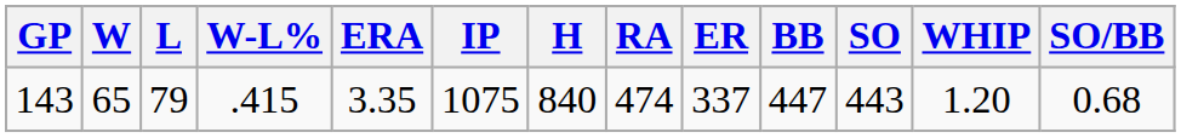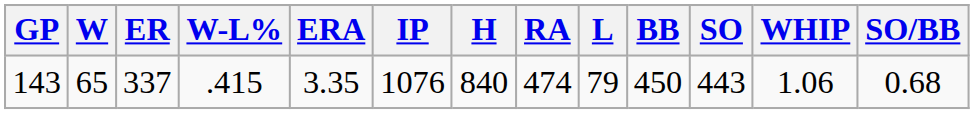columns swapped: L <-> ER
143 | IP: 1075 -> 1076
143 | BB: 447 -> 450
143 | WHIP: 1.20 -> 1.06
